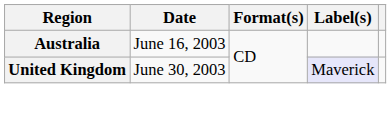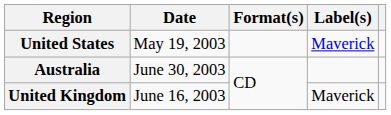+ row: United States | May 19, 2003 | Maverick
Australia | Date: June 16, 2003 -> June 30, 2003
United Kingdom | Date: June 30, 2003 -> June 16, 2003
United Kingdom | Label(s): lavender background -> no background
